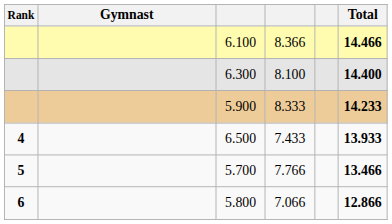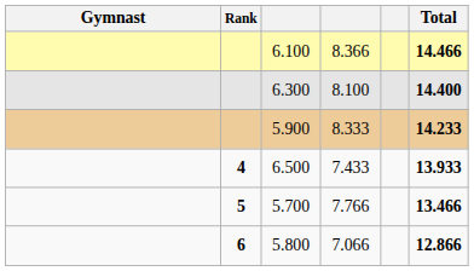columns swapped: Rank <-> Gymnast
